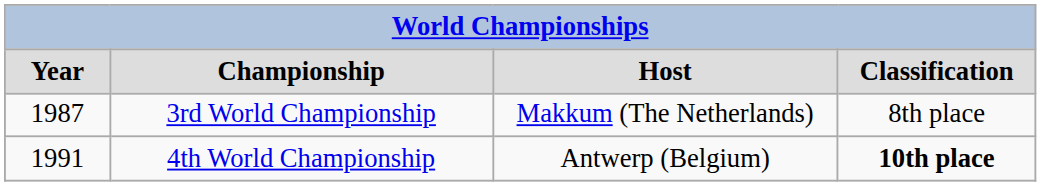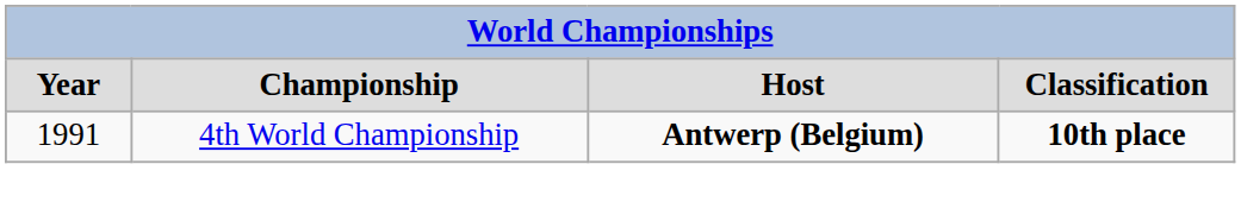- row: 1987 | 3rd World Championship | Makkum (The Netherlands) | 8th place
4th World Championship | column 3: normal -> bold
